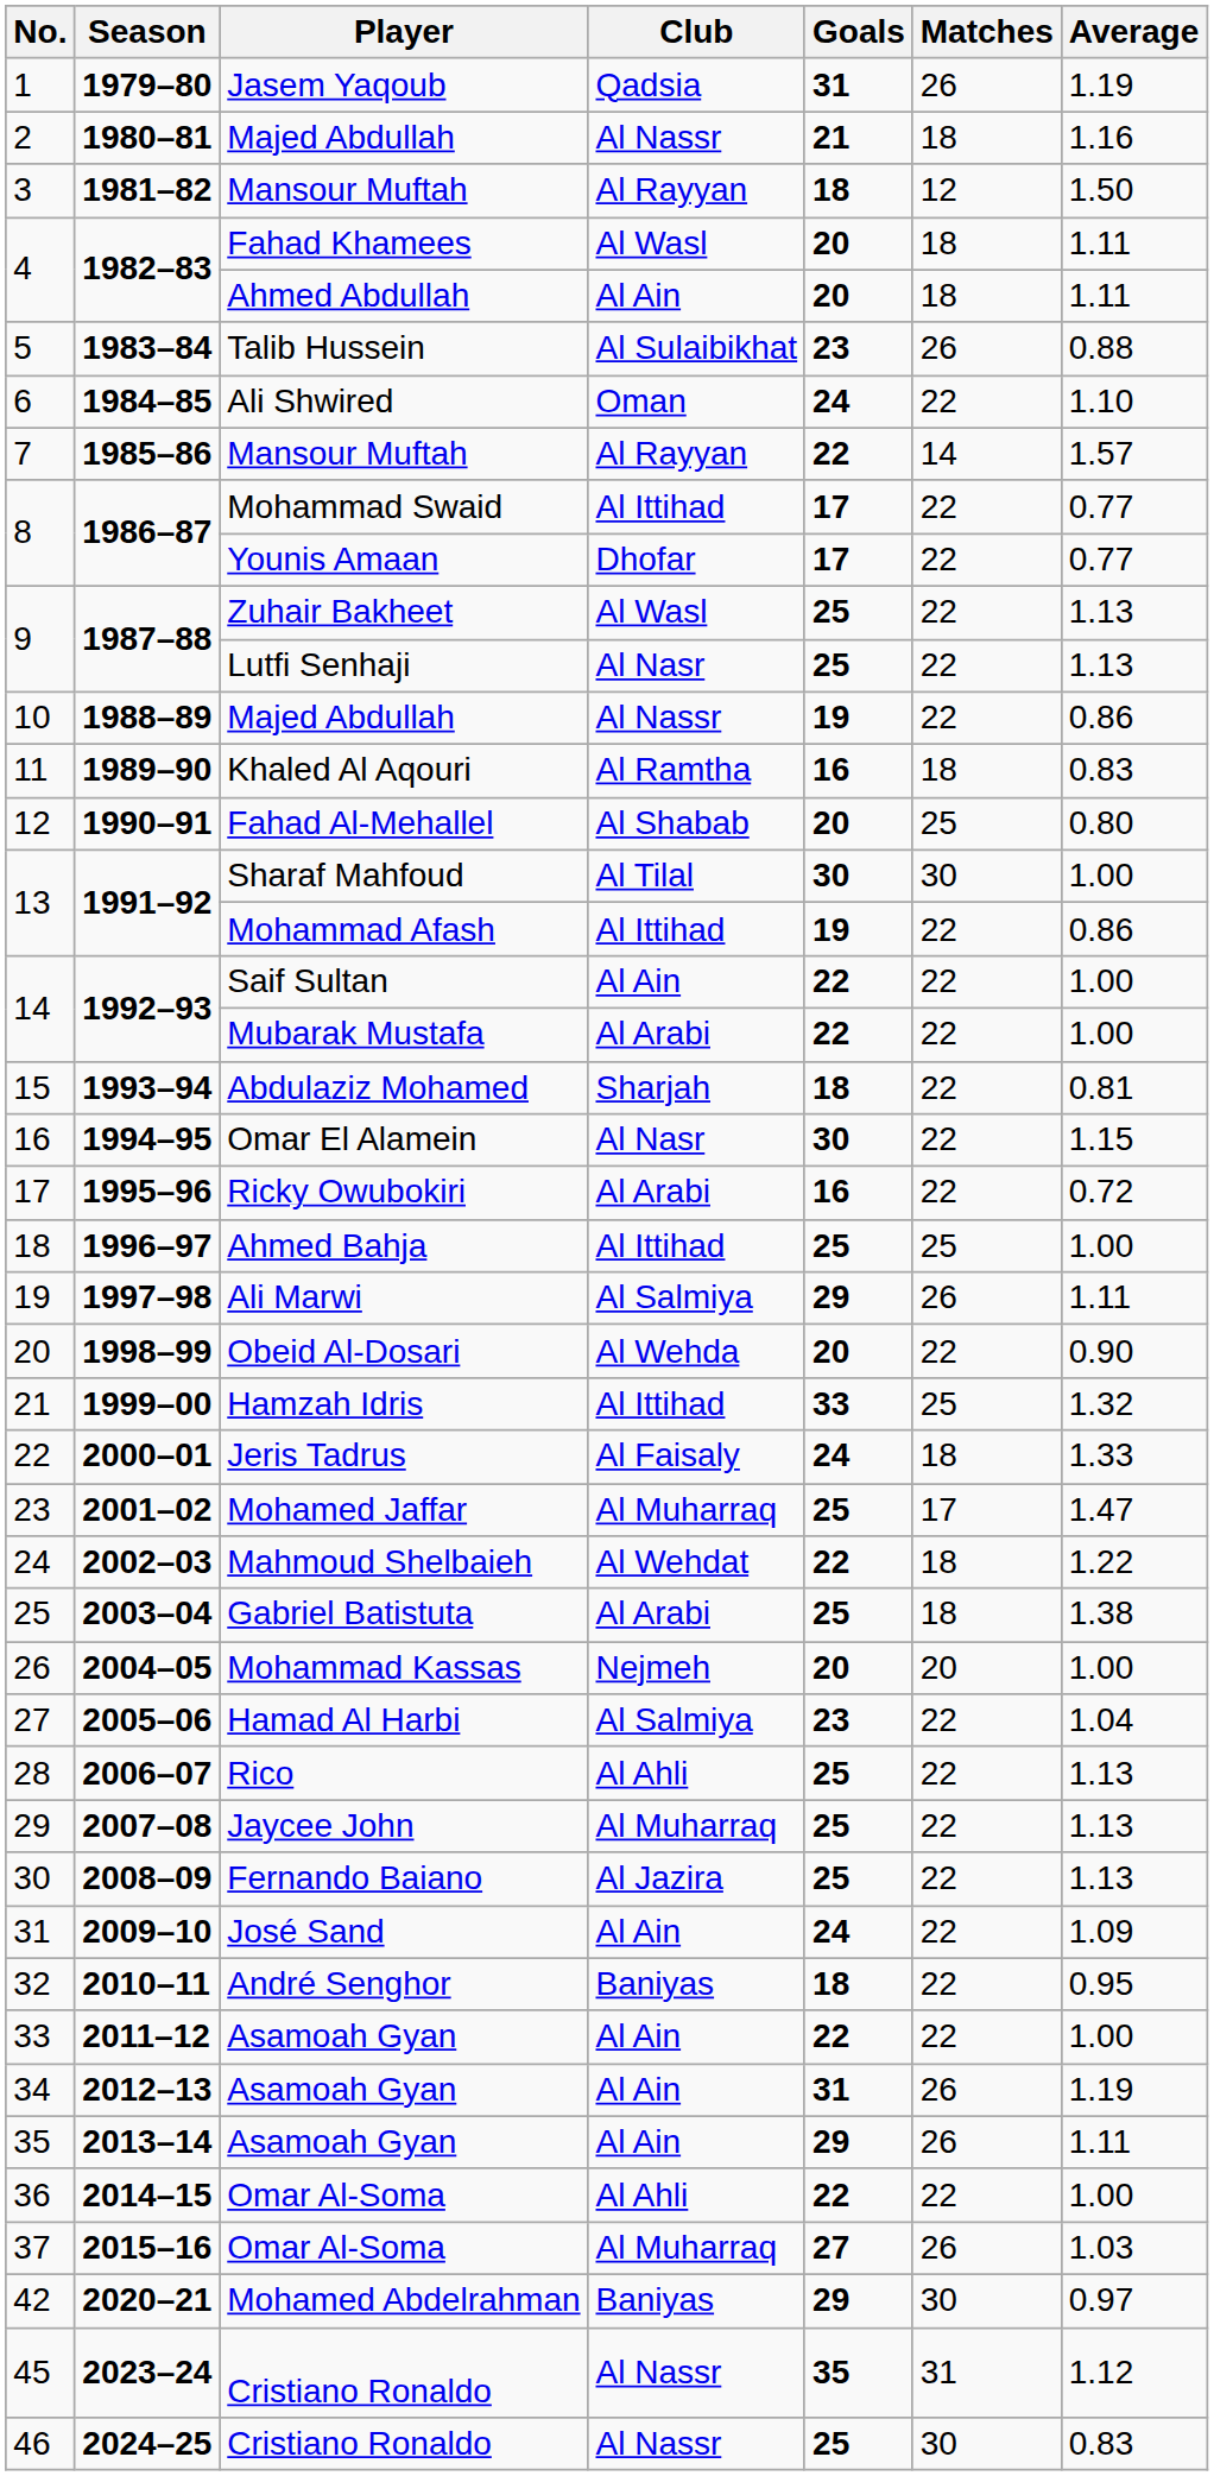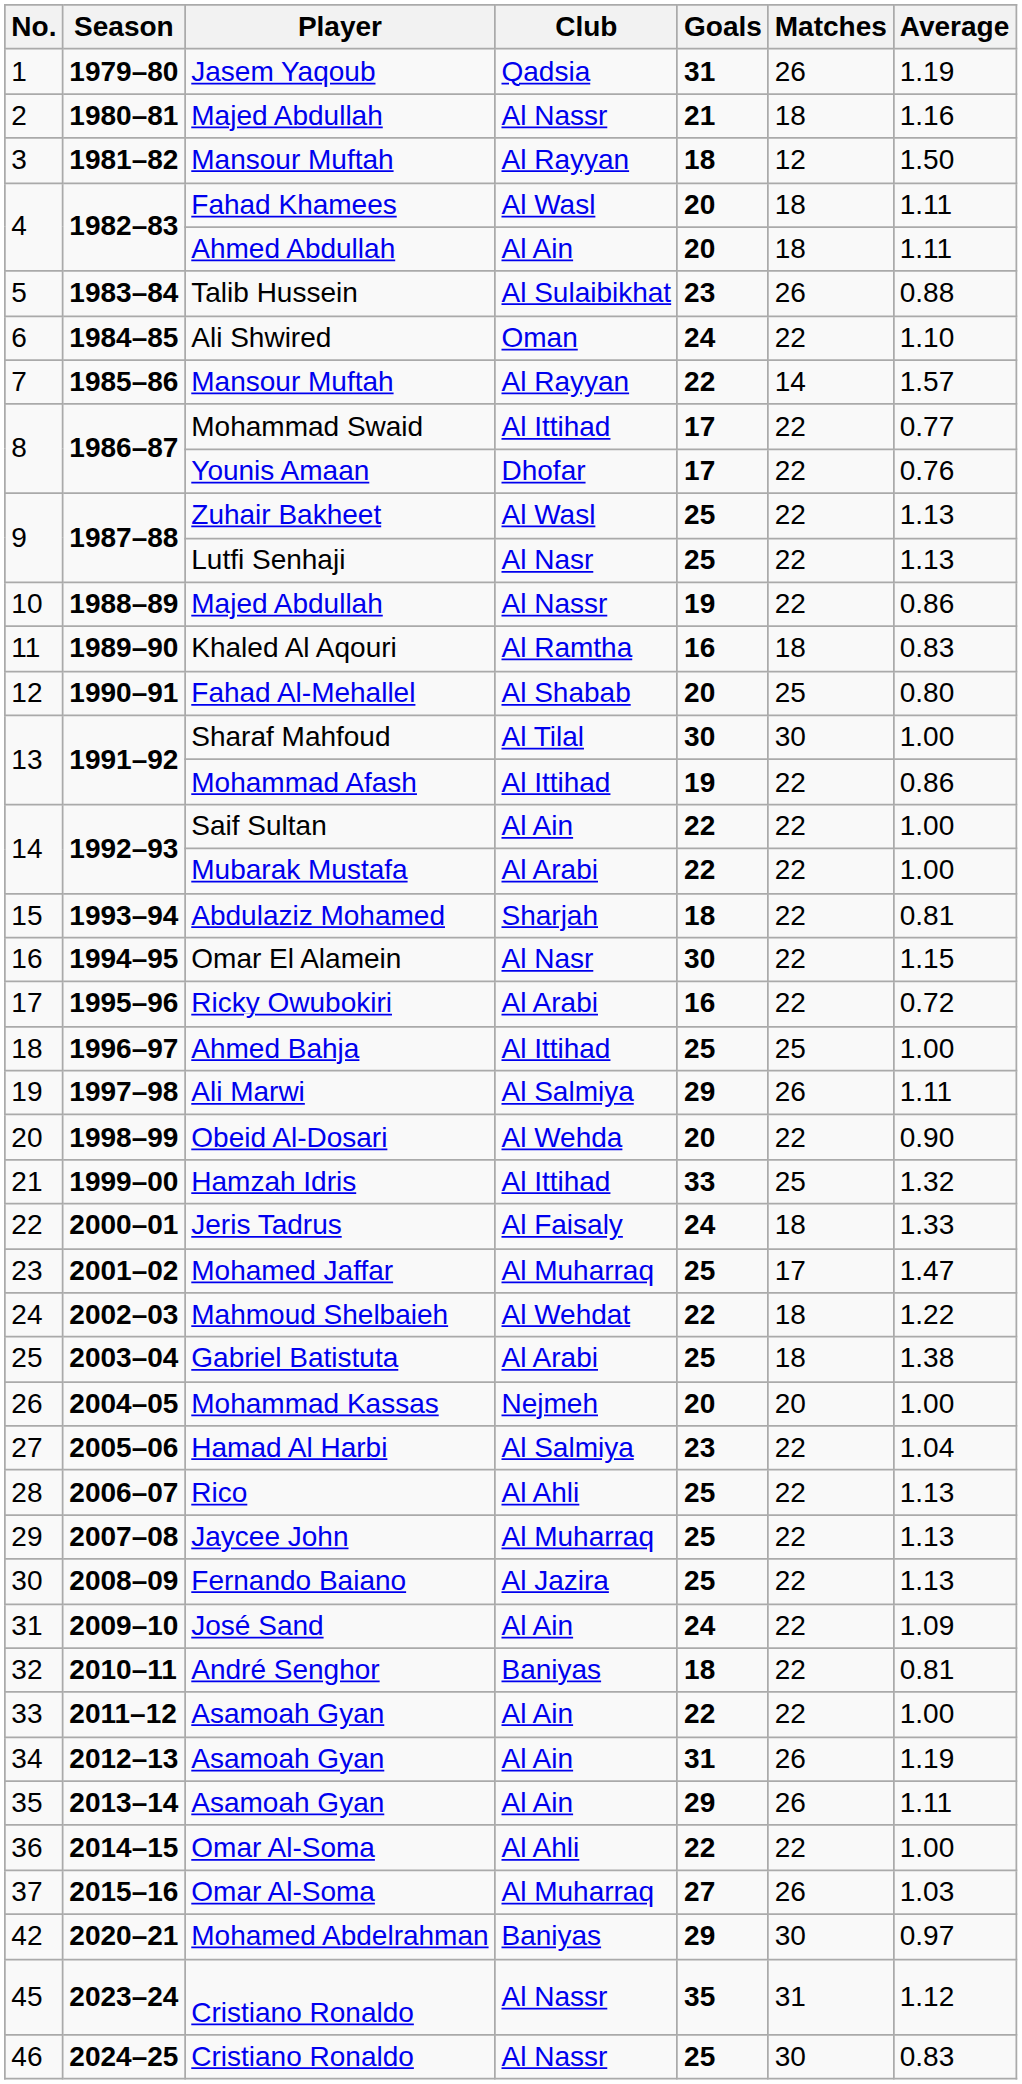8 / Younis Amaan | Average: 0.77 -> 0.76
32 | Average: 0.95 -> 0.81
